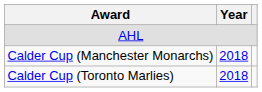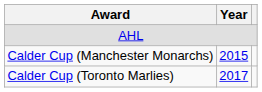Calder Cup (Manchester Monarchs) | Year: 2018 -> 2015
Calder Cup (Toronto Marlies) | Year: 2018 -> 2017
